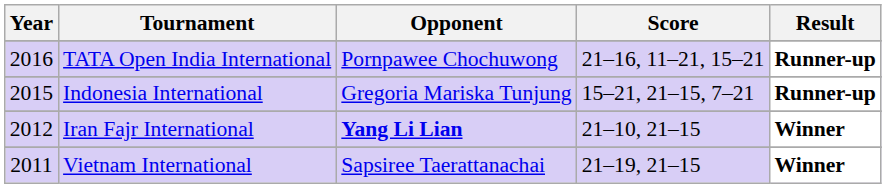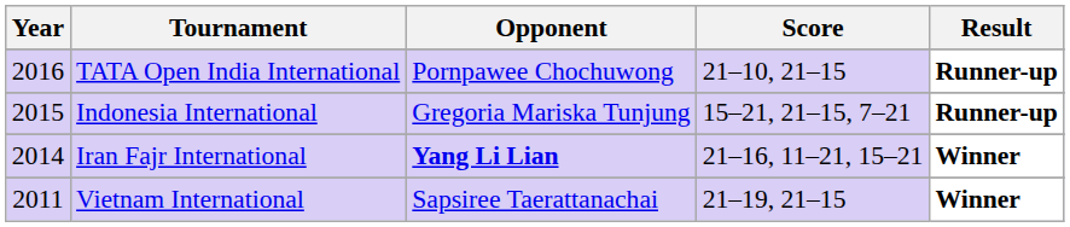TATA Open India International | Score: 21–16, 11–21, 15–21 -> 21–10, 21–15
Iran Fajr International | Year: 2012 -> 2014
Iran Fajr International | Score: 21–10, 21–15 -> 21–16, 11–21, 15–21
